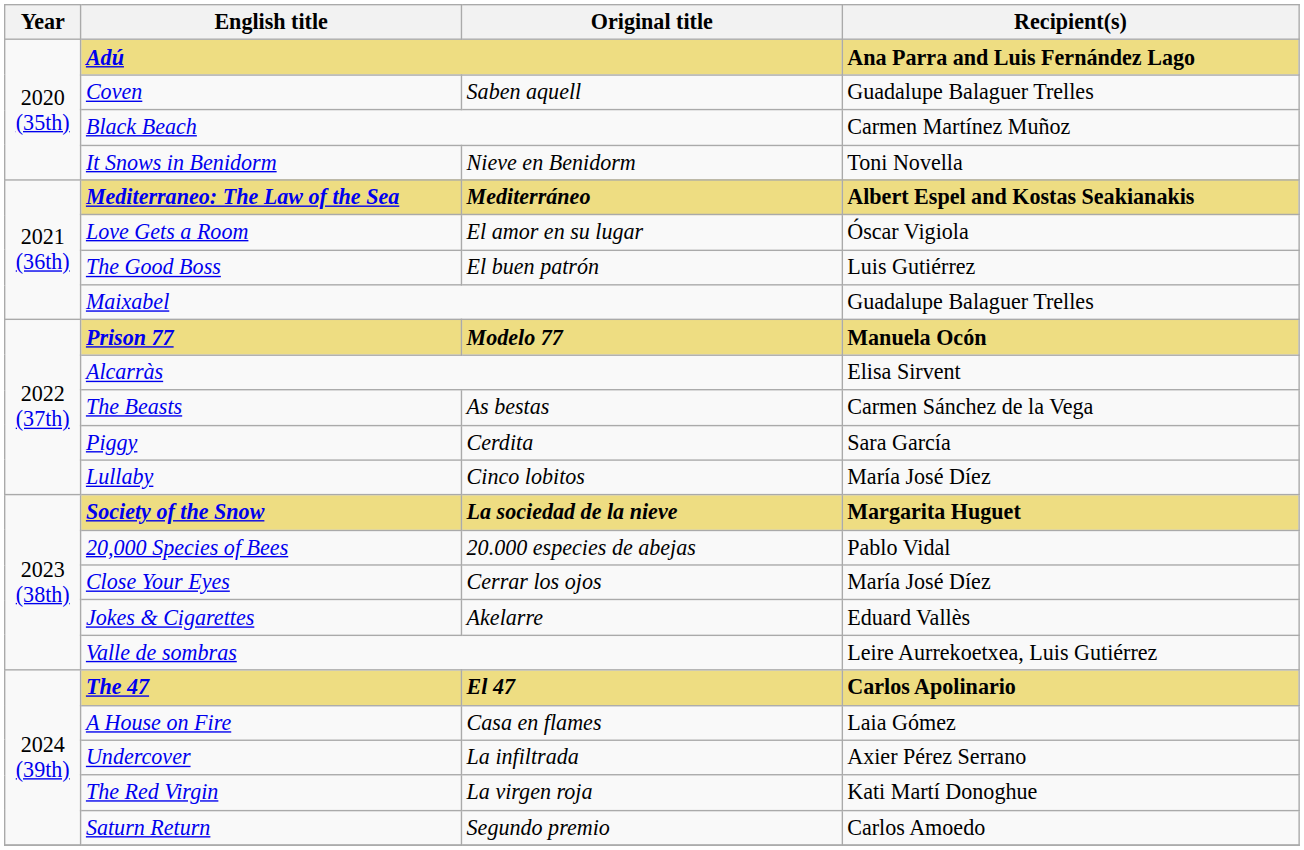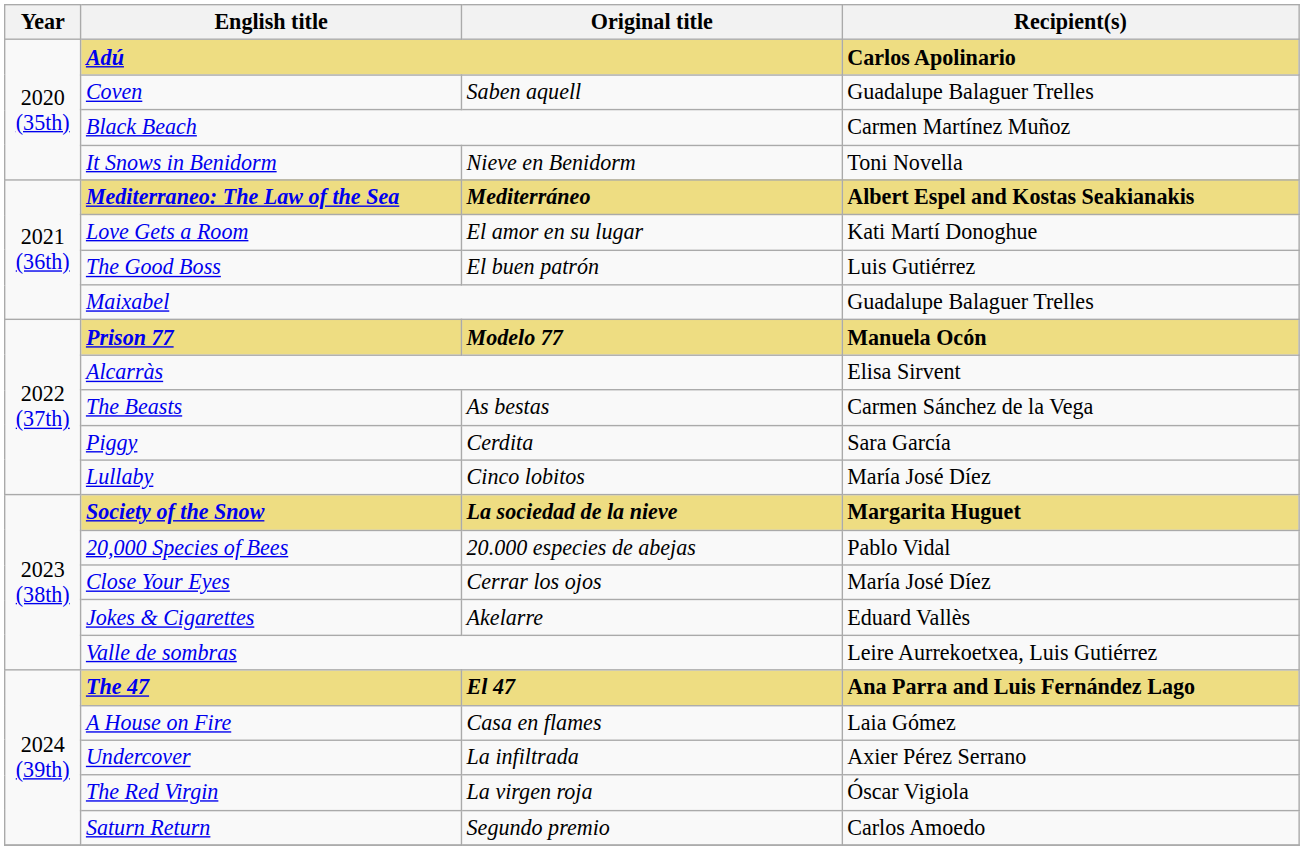Adú | Recipient(s): Ana Parra and Luis Fernández Lago -> Carlos Apolinario
Love Gets a Room | Recipient(s): Óscar Vigiola -> Kati Martí Donoghue
The 47 | Recipient(s): Carlos Apolinario -> Ana Parra and Luis Fernández Lago
The Red Virgin | Recipient(s): Kati Martí Donoghue -> Óscar Vigiola
